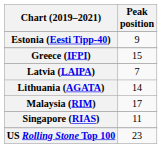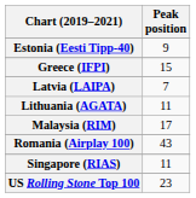Lithuania (AGATA) | Peak position: 14 -> 11
+ row: Romania (Airplay 100) | 43
